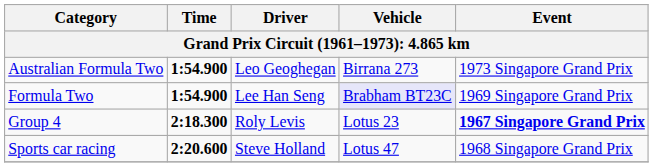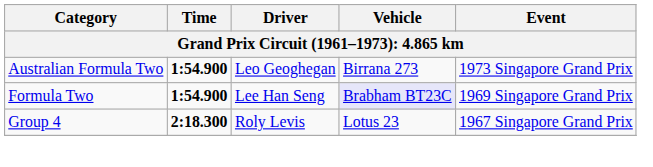Group 4 | Event: bold -> normal
- row: Sports car racing | 2:20.600 | Steve Holland | Lotus 47 | 1968 Singapore Grand Prix
